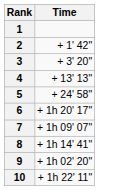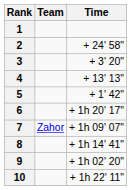+ column: Team | Zahor
2 | Time: + 1' 42" -> + 24' 58"
5 | Time: + 24' 58" -> + 1' 42"
